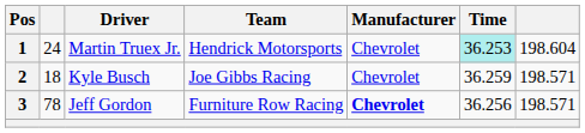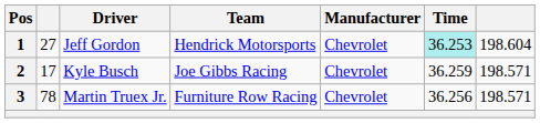1 | column 2: 24 -> 27
1 | Driver: Martin Truex Jr. -> Jeff Gordon
2 | column 2: 18 -> 17
3 | Driver: Jeff Gordon -> Martin Truex Jr.
3 | Manufacturer: bold -> normal
